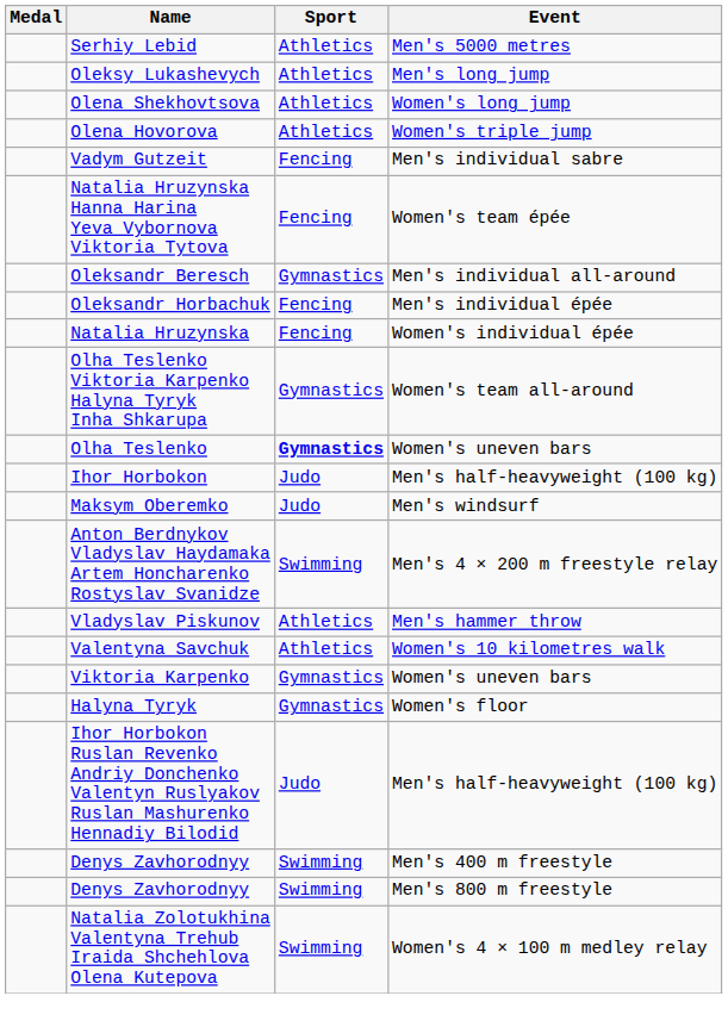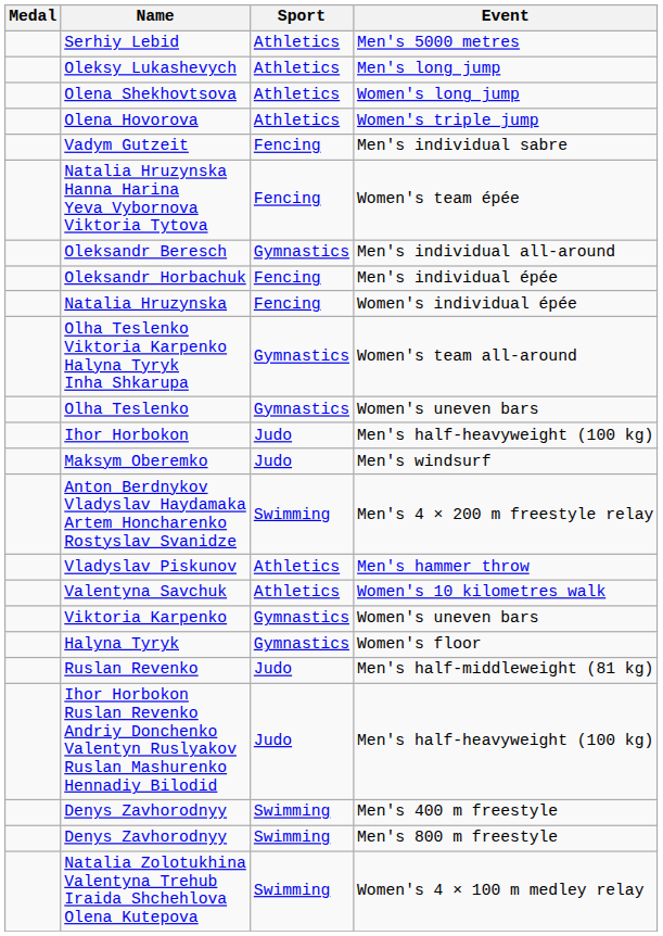Olha Teslenko | Sport: bold -> normal
+ row: Ruslan Revenko | Judo | Men's half-middleweight (81 kg)
